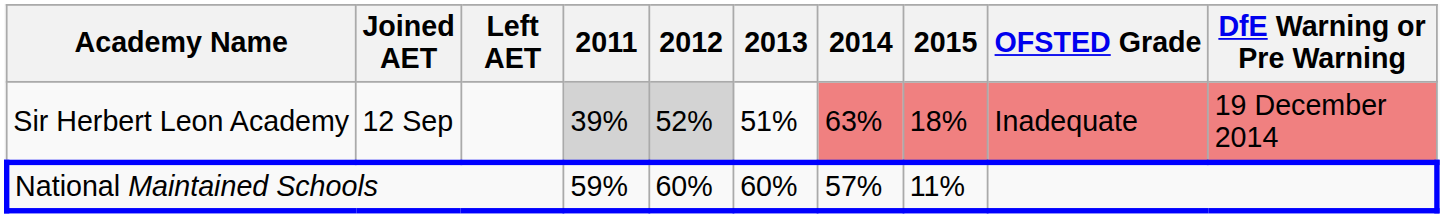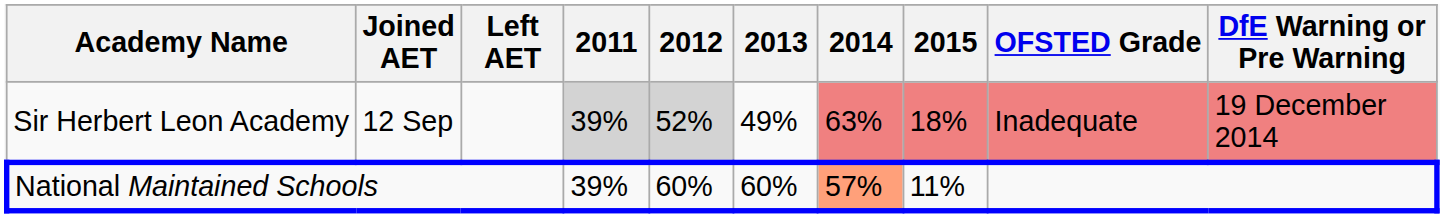Sir Herbert Leon Academy | 2013: 51% -> 49%
National Maintained Schools | 2011: 59% -> 39%
National Maintained Schools | 2014: no background -> lightsalmon background
